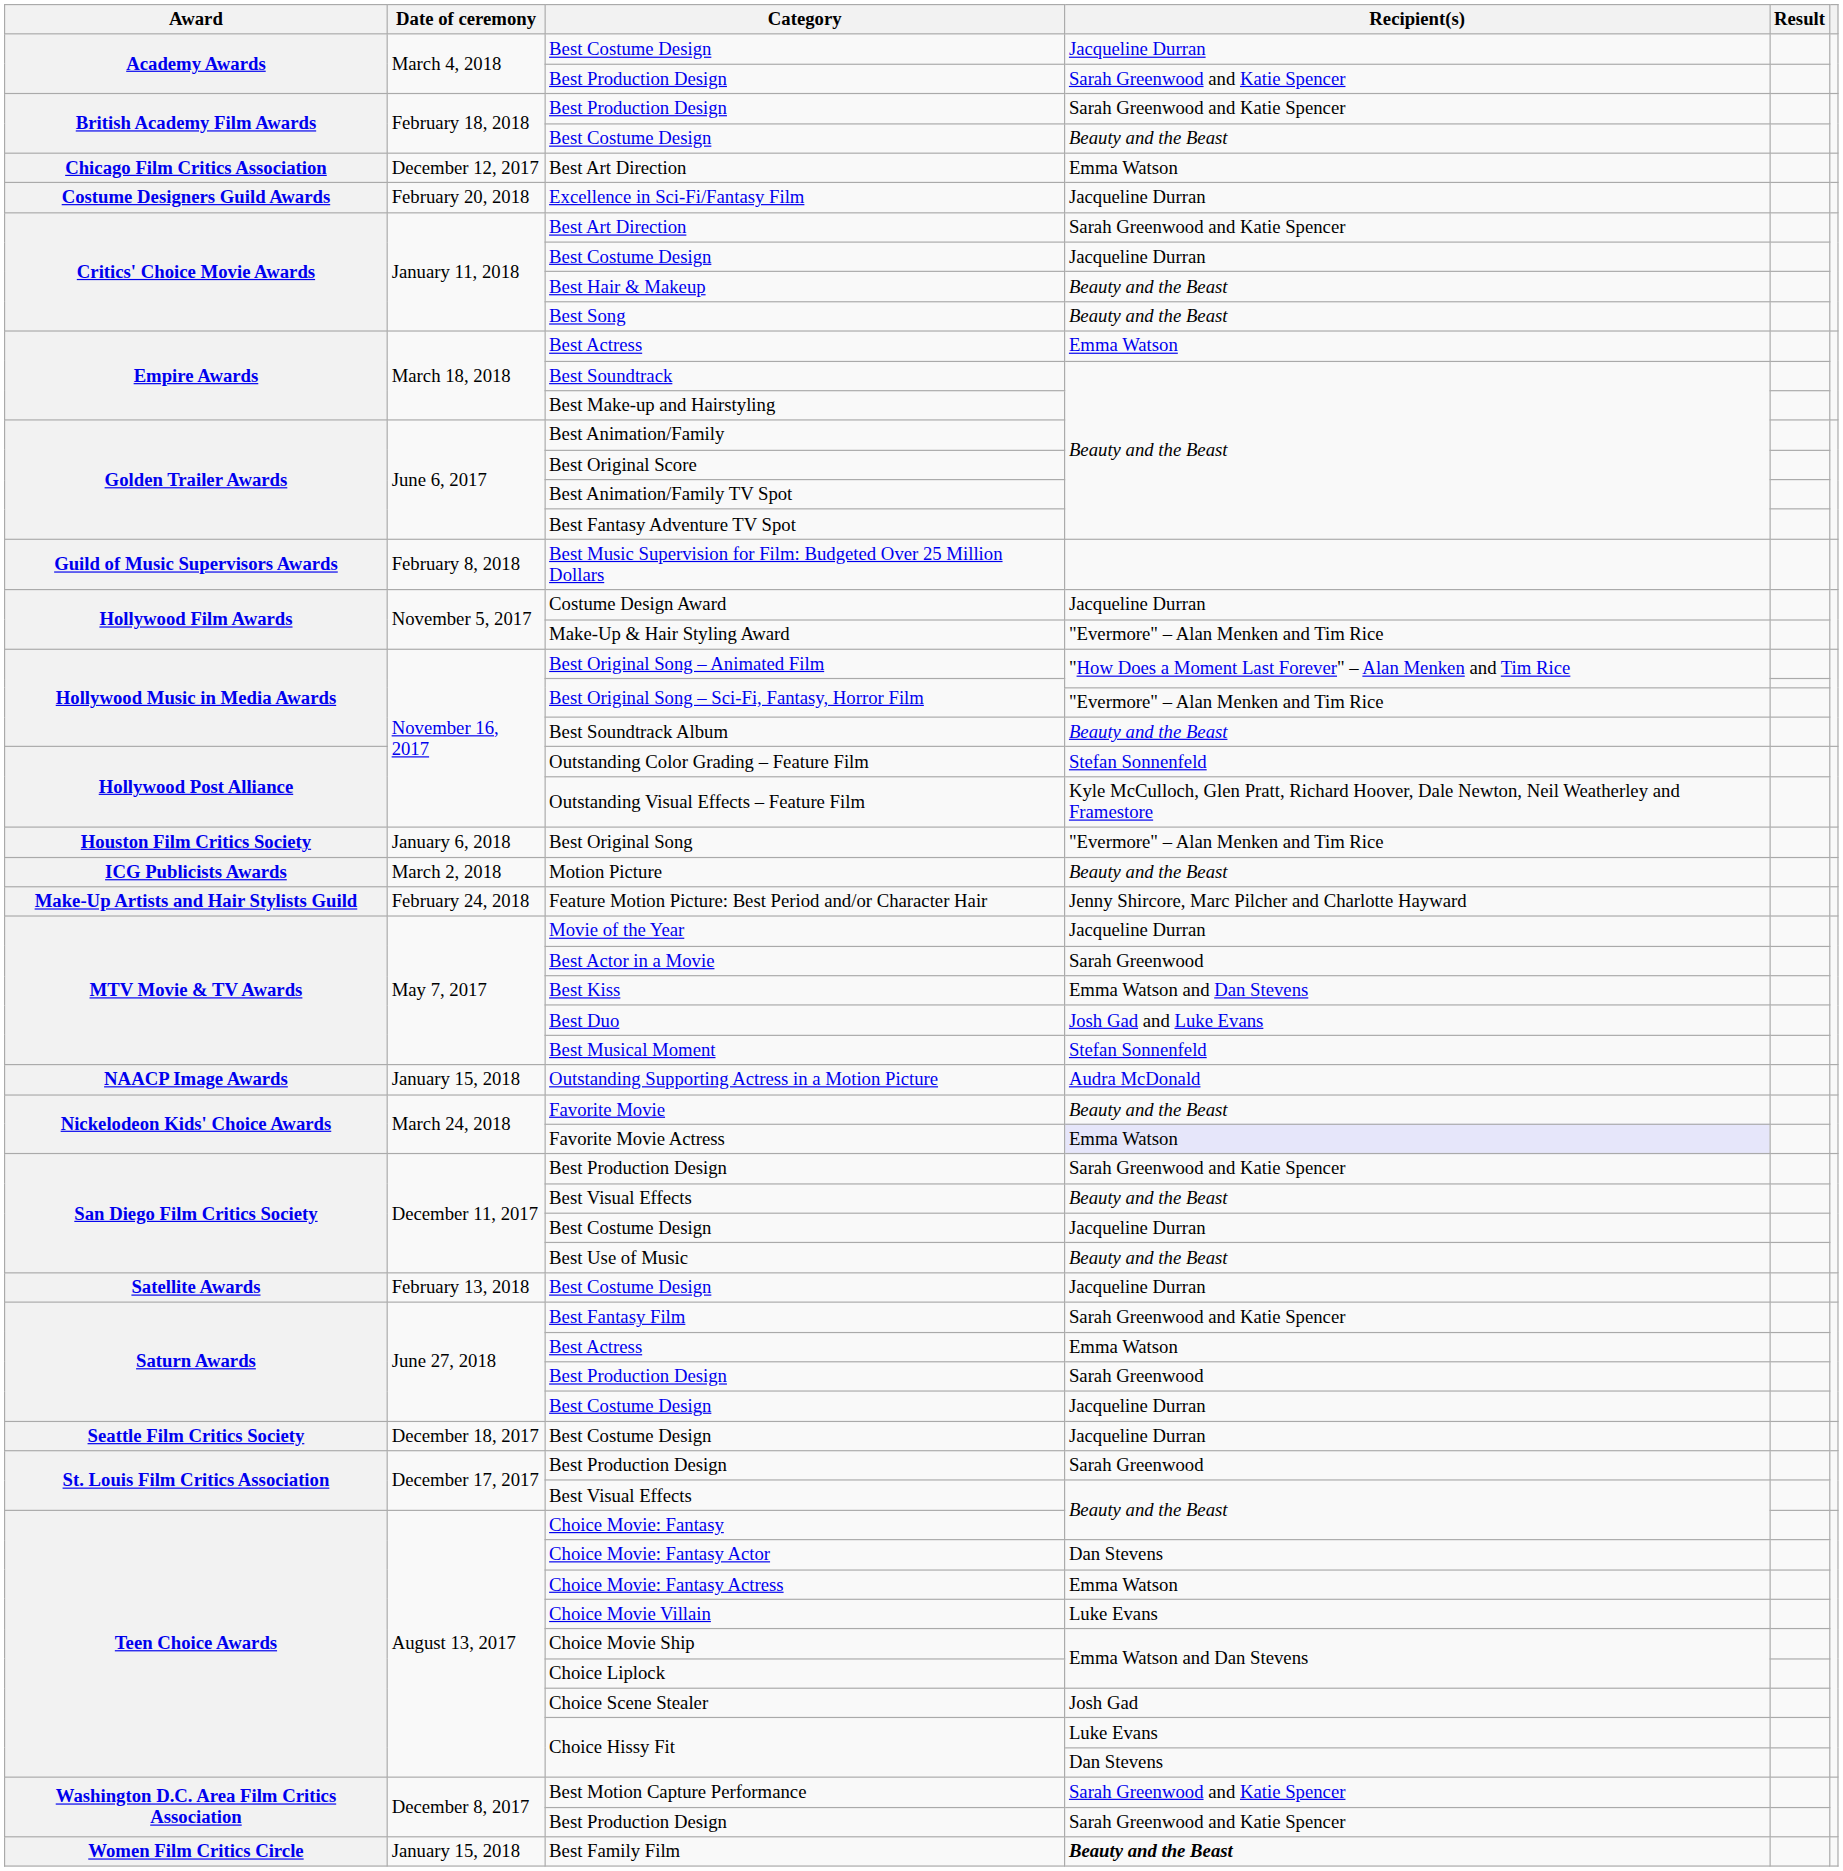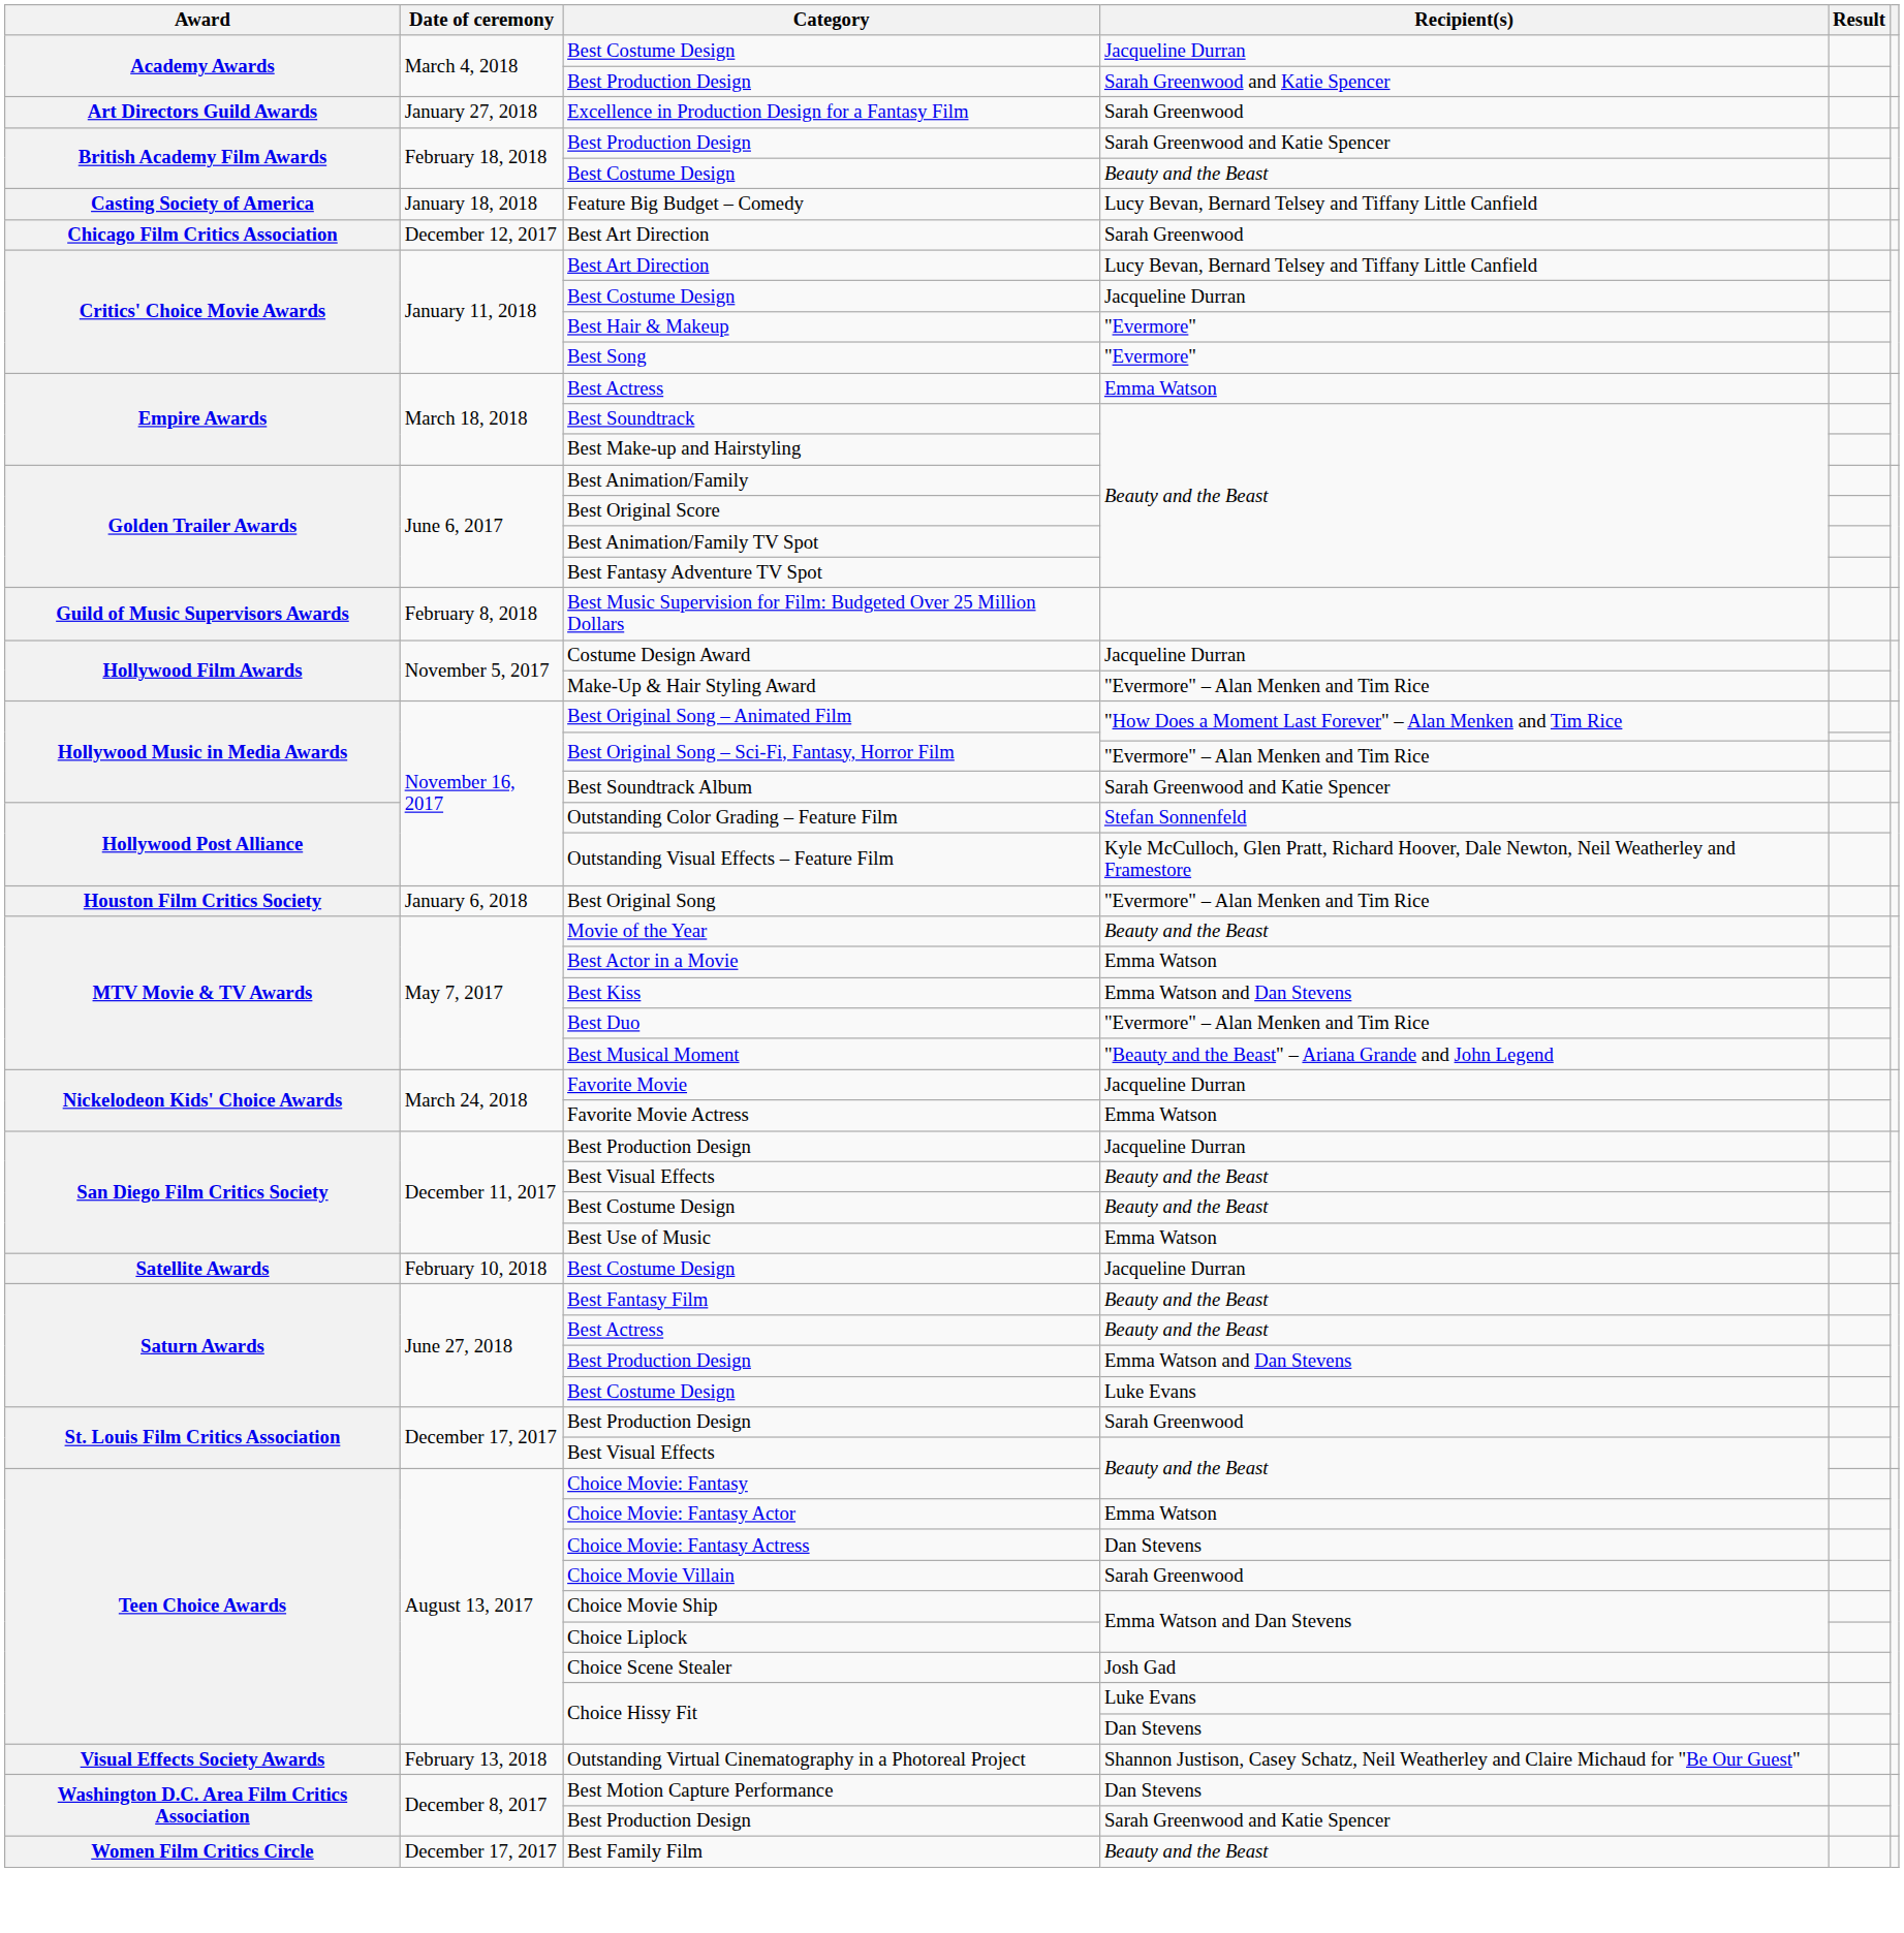+ row: Art Directors Guild Awards | January 27, 2018 | Excellence in Production Design for a Fantasy Film | Sarah Greenwood
+ row: Casting Society of America | January 18, 2018 | Feature Big Budget – Comedy | Lucy Bevan, Bernard Telsey and Tiffany Little Canfield
Chicago Film Critics Association / Best Art Direction | Recipient(s): Emma Watson -> Sarah Greenwood
- row: Costume Designers Guild Awards | February 20, 2018 | Excellence in Sci-Fi/Fantasy Film | Jacqueline Durran
Critics' Choice Movie Awards / Best Art Direction | Recipient(s): Sarah Greenwood and Katie Spencer -> Lucy Bevan, Bernard Telsey and Tiffany Little Canfield
Best Hair & Makeup | Recipient(s): Beauty and the Beast -> "Evermore"
Best Song | Recipient(s): Beauty and the Beast -> "Evermore"
Best Soundtrack Album | Recipient(s): Beauty and the Beast -> Sarah Greenwood and Katie Spencer
- row: ICG Publicists Awards | March 2, 2018 | Motion Picture | Beauty and the Beast
- row: Make-Up Artists and Hair Stylists Guild | February 24, 2018 | Feature Motion Picture: Best Period and/or Character Hair | Jenny Shircore, Marc Pilcher and Charlotte Hayward
Movie of the Year | Recipient(s): Jacqueline Durran -> Beauty and the Beast
Best Actor in a Movie | Recipient(s): Sarah Greenwood -> Emma Watson
Best Duo | Recipient(s): Josh Gad and Luke Evans -> "Evermore" – Alan Menken and Tim Rice
Best Musical Moment | Recipient(s): Stefan Sonnenfeld -> "Beauty and the Beast" – Ariana Grande and John Legend
- row: NAACP Image Awards | January 15, 2018 | Outstanding Supporting Actress in a Motion Picture | Audra McDonald
Favorite Movie | Recipient(s): Beauty and the Beast -> Jacqueline Durran
Favorite Movie Actress | Recipient(s): lavender background -> no background
San Diego Film Critics Society / Best Production Design | Recipient(s): Sarah Greenwood and Katie Spencer -> Jacqueline Durran
San Diego Film Critics Society / Best Costume Design | Recipient(s): Jacqueline Durran -> Beauty and the Beast
Best Use of Music | Recipient(s): Beauty and the Beast -> Emma Watson
Satellite Awards / Best Costume Design | Date of ceremony: February 13, 2018 -> February 10, 2018
Best Fantasy Film | Recipient(s): Sarah Greenwood and Katie Spencer -> Beauty and the Beast
Saturn Awards / Best Actress | Recipient(s): Emma Watson -> Beauty and the Beast
Saturn Awards / Best Production Design | Recipient(s): Sarah Greenwood -> Emma Watson and Dan Stevens
Saturn Awards / Best Costume Design | Recipient(s): Jacqueline Durran -> Luke Evans
- row: Seattle Film Critics Society | December 18, 2017 | Best Costume Design | Jacqueline Durran
Choice Movie: Fantasy Actor | Recipient(s): Dan Stevens -> Emma Watson
Choice Movie: Fantasy Actress | Recipient(s): Emma Watson -> Dan Stevens
Choice Movie Villain | Recipient(s): Luke Evans -> Sarah Greenwood
+ row: Visual Effects Society Awards | February 13, 2018 | Outstanding Virtual Cinematography in a Photoreal Project | Shannon Justison, Casey Schatz, Neil Weatherley and Claire Michaud for "Be Our Guest"
Best Motion Capture Performance | Recipient(s): Sarah Greenwood and Katie Spencer -> Dan Stevens
Best Family Film | Date of ceremony: January 15, 2018 -> December 17, 2017
Best Family Film | Recipient(s): bold -> normal
